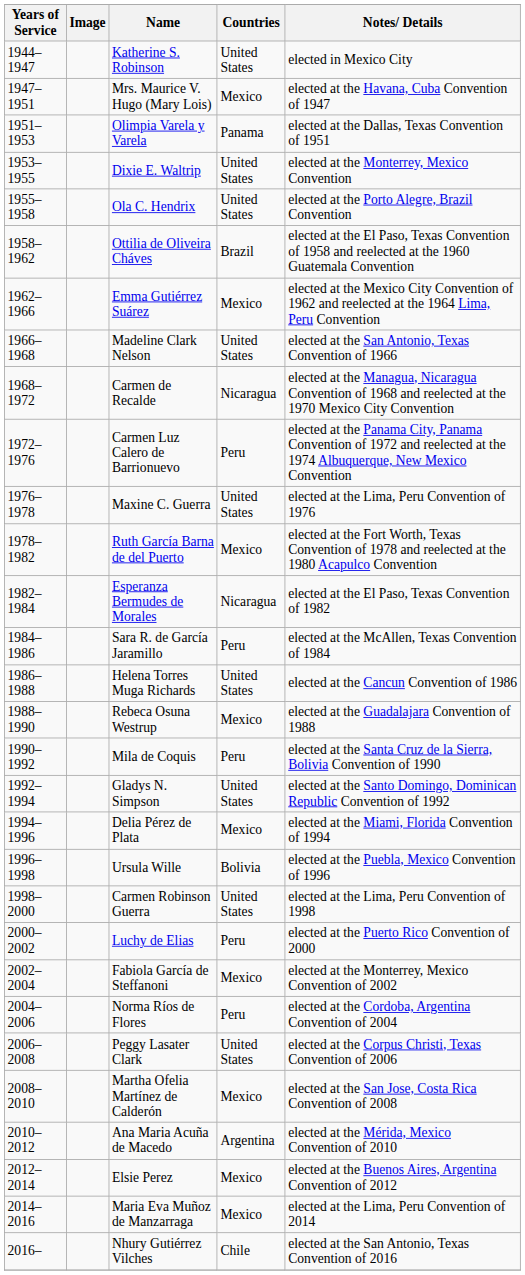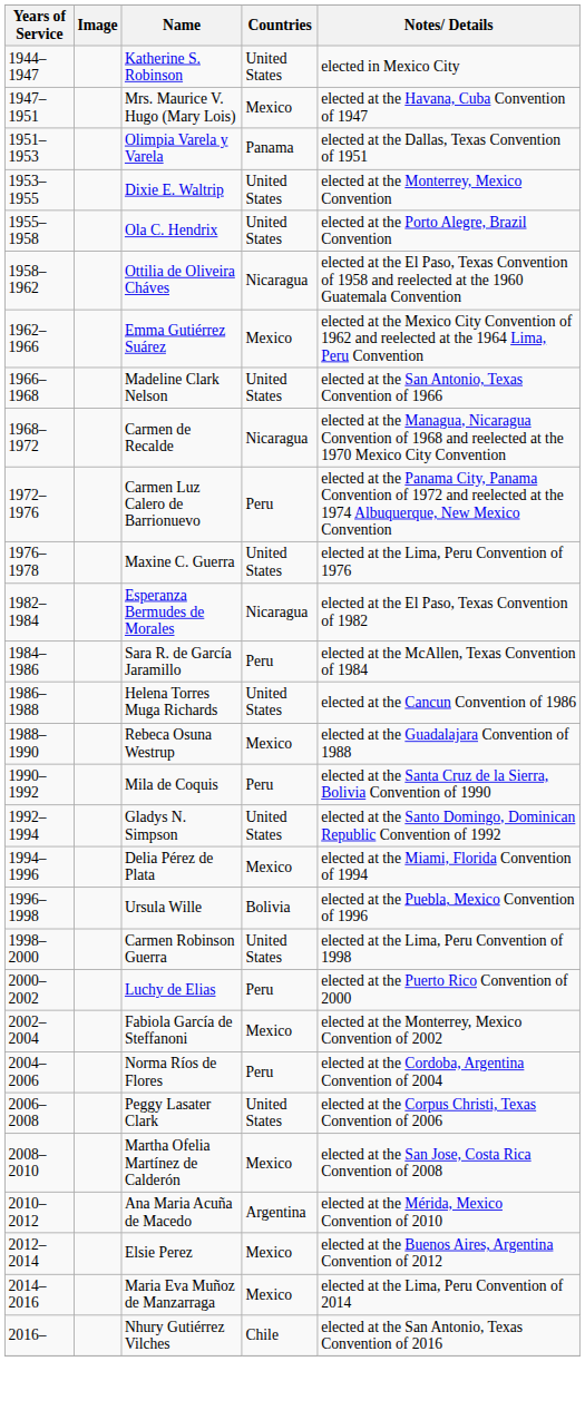Ottilia de Oliveira Cháves | Countries: Brazil -> Nicaragua
- row: 1978–1982 | Ruth García Barna de del Puerto | Mexico | elected at the Fort Worth, Texas Convention of 1978 and reelected at the 1980 Acapulco Convention
